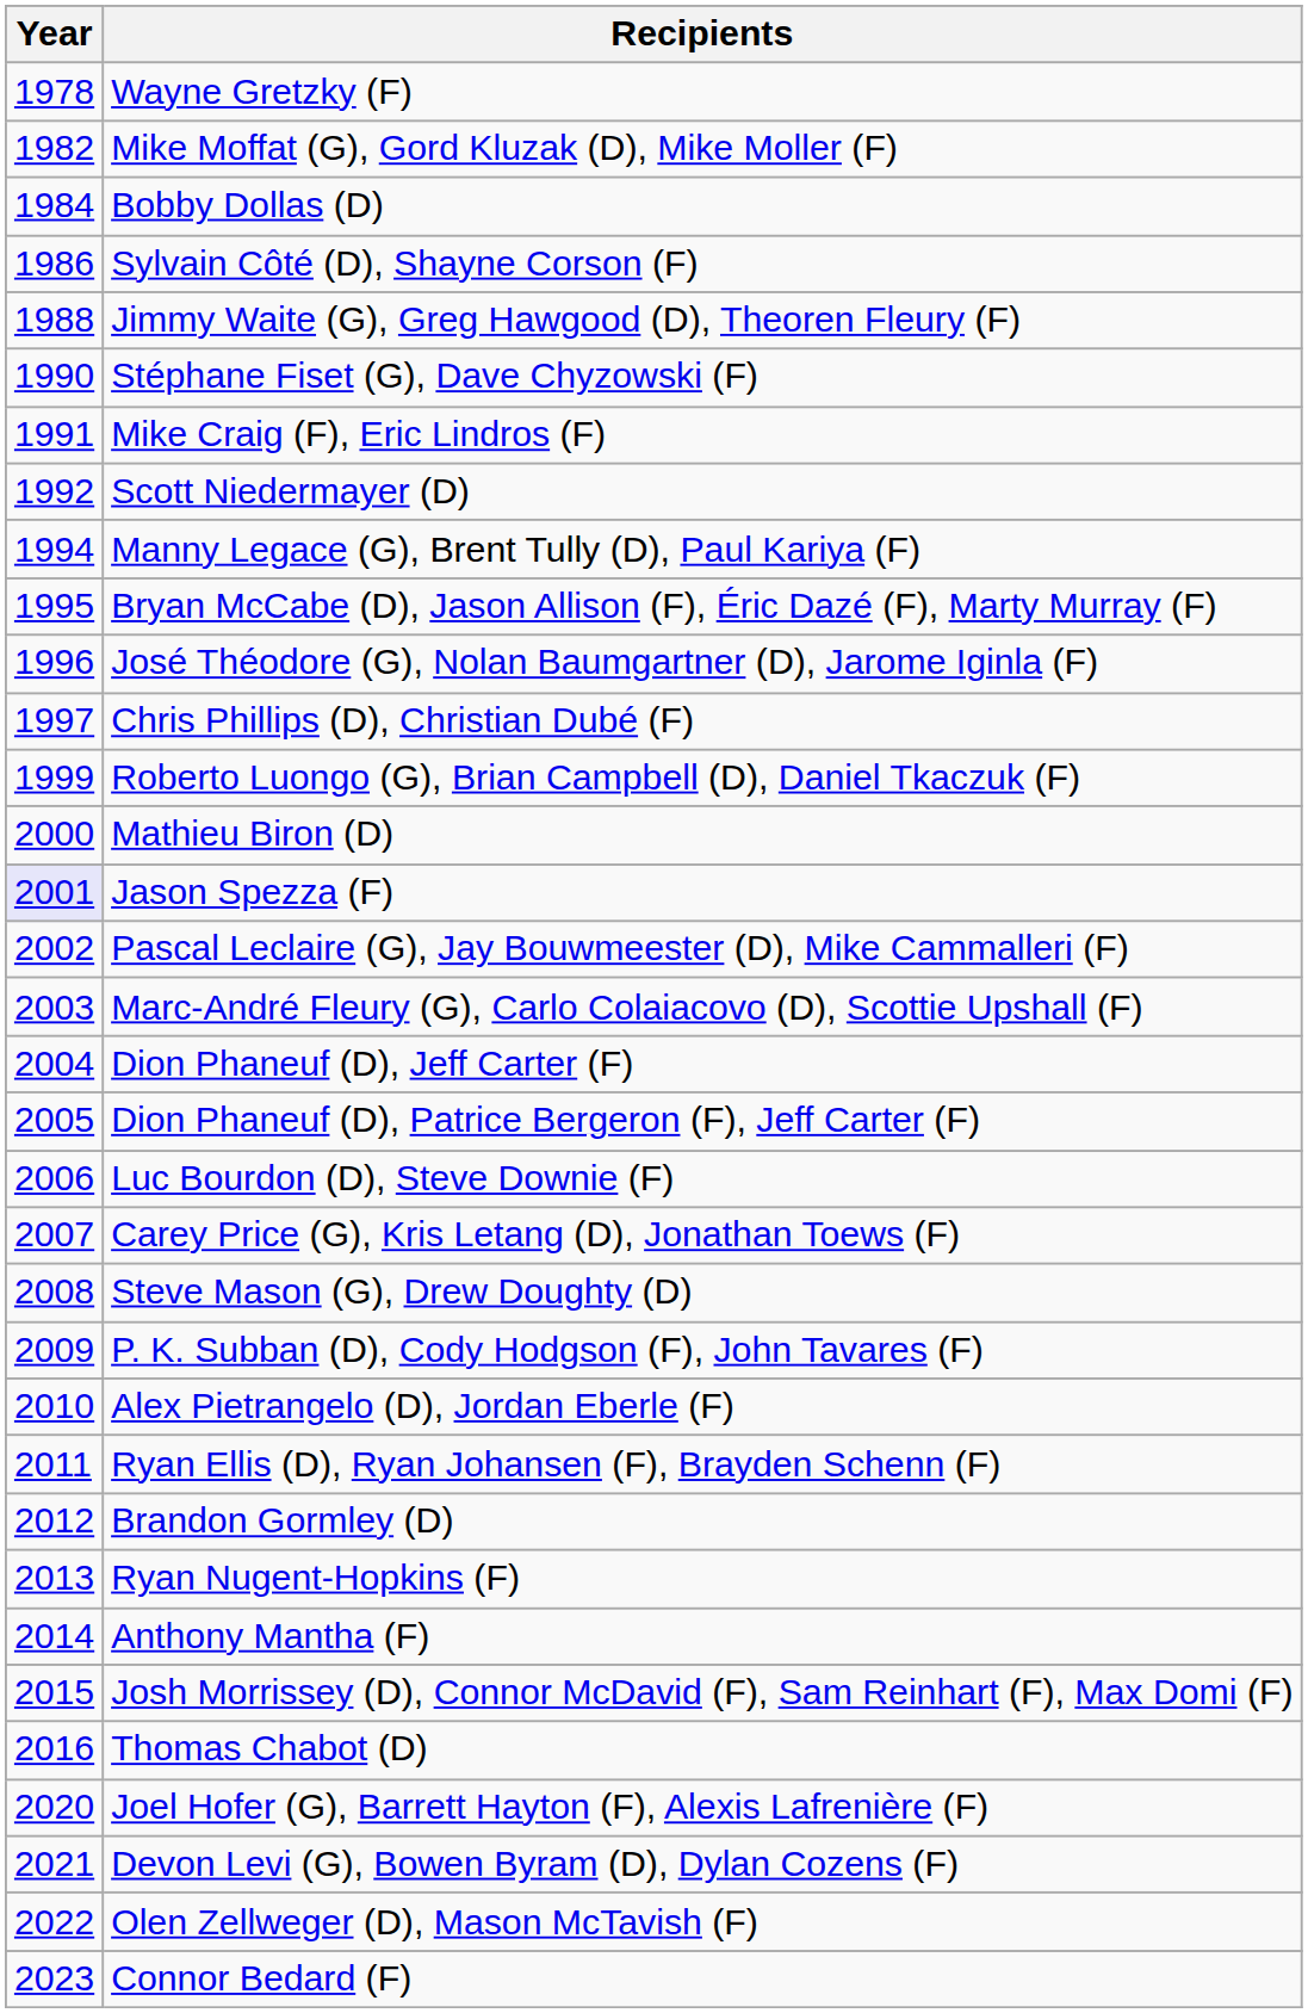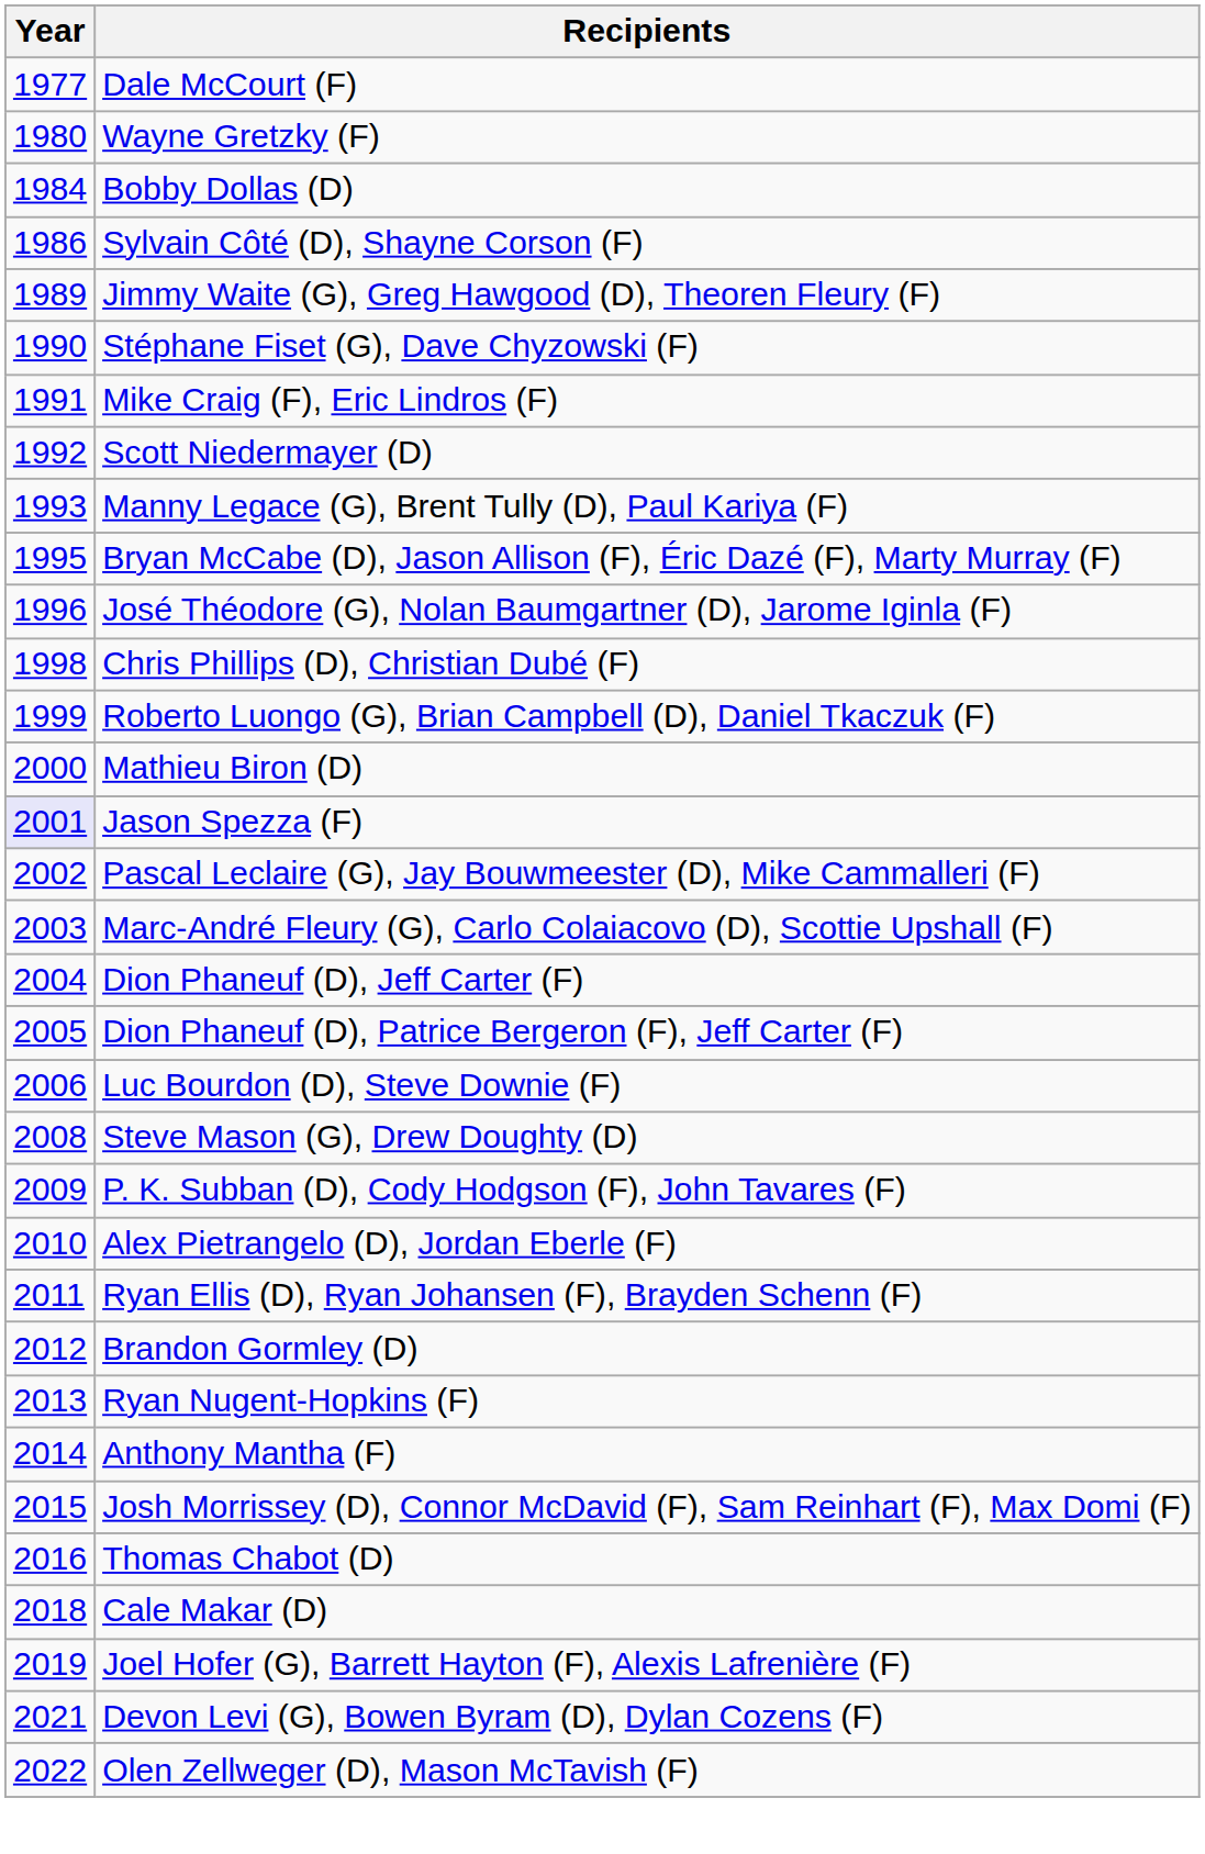+ row: 1977 | Dale McCourt (F)
Wayne Gretzky (F) | Year: 1978 -> 1980
- row: 1982 | Mike Moffat (G), Gord Kluzak (D), Mike Moller (F)
Jimmy Waite (G), Greg Hawgood (D), Theoren Fleury (F) | Year: 1988 -> 1989
Manny Legace (G), Brent Tully (D), Paul Kariya (F) | Year: 1994 -> 1993
Chris Phillips (D), Christian Dubé (F) | Year: 1997 -> 1998
- row: 2007 | Carey Price (G), Kris Letang (D), Jonathan Toews (F)
+ row: 2018 | Cale Makar (D)
Joel Hofer (G), Barrett Hayton (F), Alexis Lafrenière (F) | Year: 2020 -> 2019
- row: 2023 | Connor Bedard (F)
